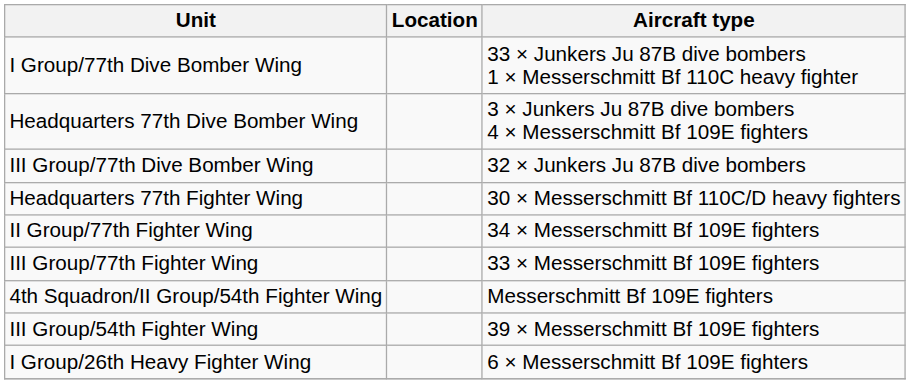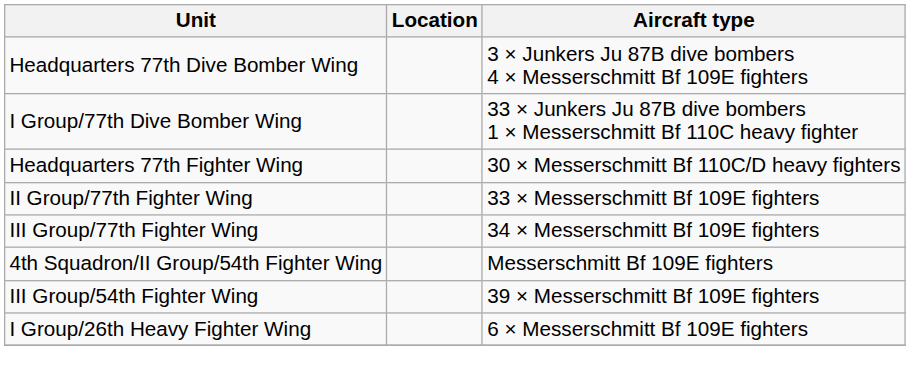rows swapped: Headquarters 77th Dive Bomber Wing <-> I Group/77th Dive Bomber Wing
- row: III Group/77th Dive Bomber Wing | 32 × Junkers Ju 87B dive bombers
II Group/77th Fighter Wing | Aircraft type: 34 × Messerschmitt Bf 109E fighters -> 33 × Messerschmitt Bf 109E fighters
III Group/77th Fighter Wing | Aircraft type: 33 × Messerschmitt Bf 109E fighters -> 34 × Messerschmitt Bf 109E fighters
